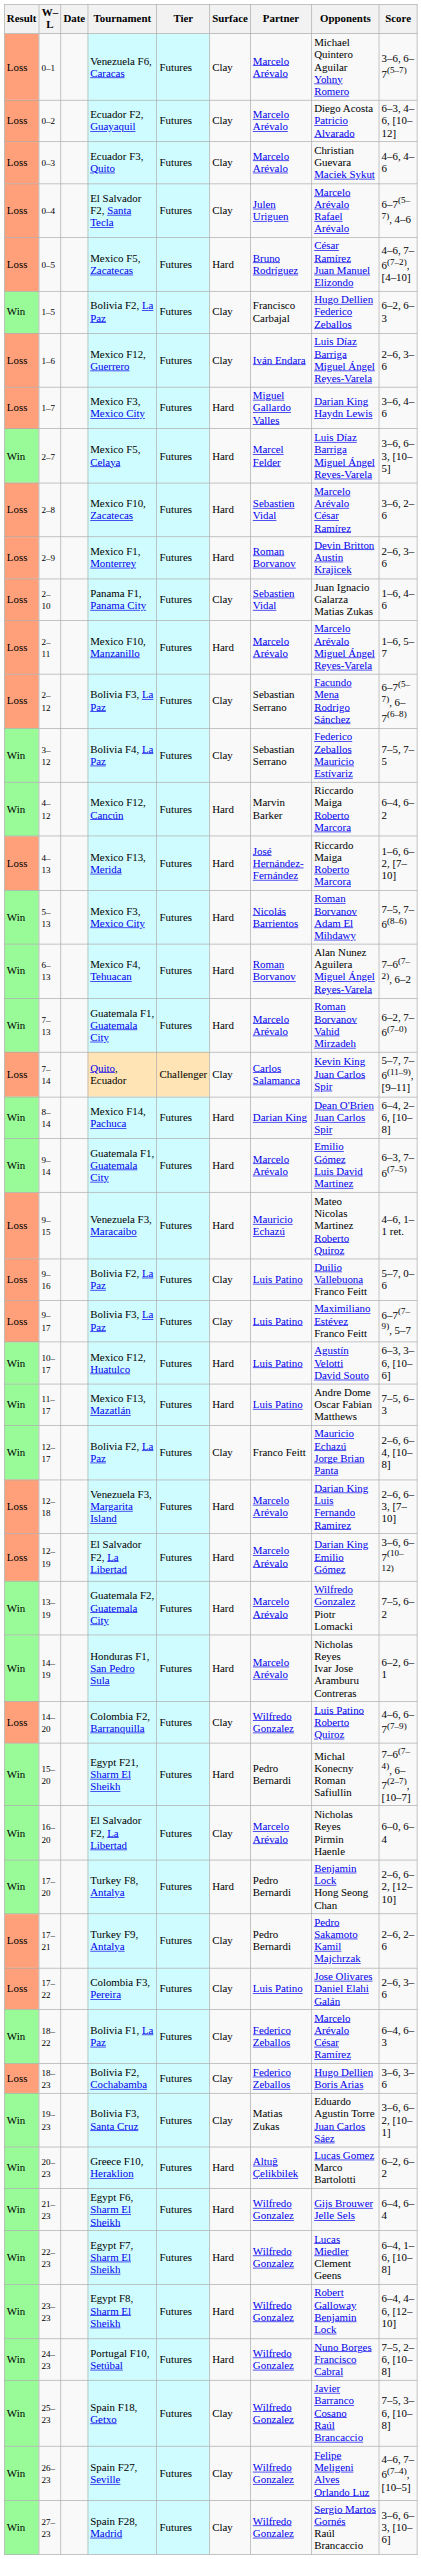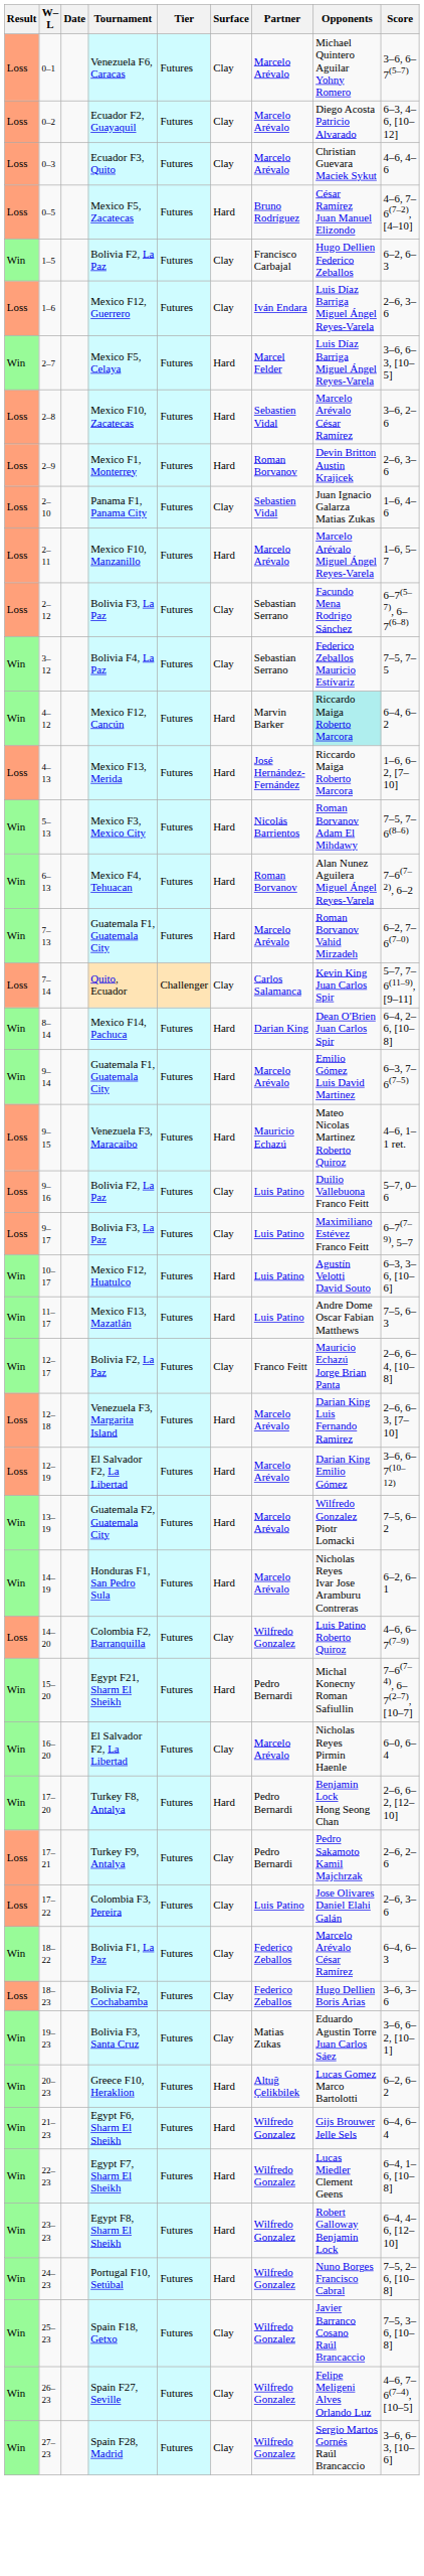- row: Loss | 0–4 | El Salvador F2, Santa Tecla | Futures | Clay | Julen Uriguen | Marcelo Arévalo Rafael Arévalo | 6–7(5–7), 4–6
- row: Loss | 1–7 | Mexico F3, Mexico City | Futures | Hard | Miguel Gallardo Valles | Darian King Haydn Lewis | 3–6, 4–6
4–12 | Opponents: no background -> paleturquoise background
